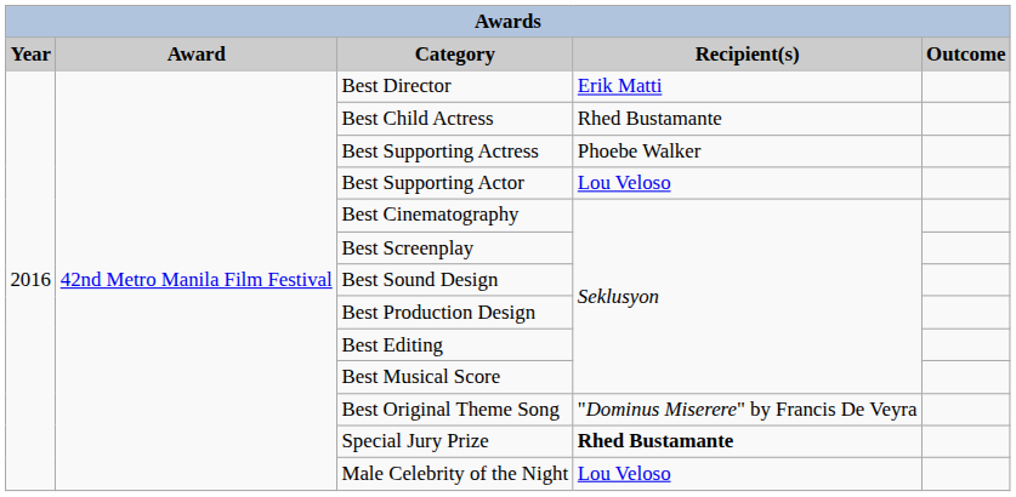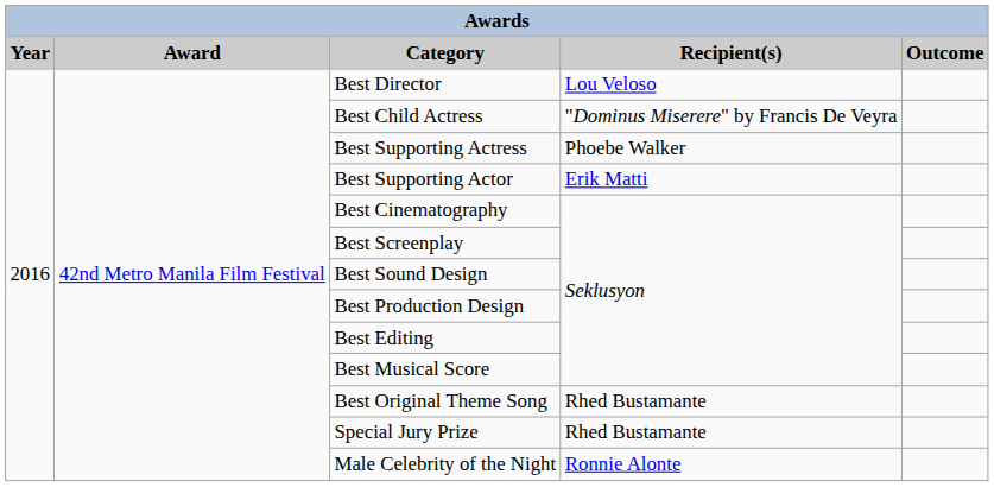Best Director | Recipient(s): Erik Matti -> Lou Veloso
Best Child Actress | Recipient(s): Rhed Bustamante -> "Dominus Miserere" by Francis De Veyra
Best Supporting Actor | Recipient(s): Lou Veloso -> Erik Matti
Best Original Theme Song | Recipient(s): "Dominus Miserere" by Francis De Veyra -> Rhed Bustamante
Special Jury Prize | Recipient(s): bold -> normal
Male Celebrity of the Night | Recipient(s): Lou Veloso -> Ronnie Alonte
